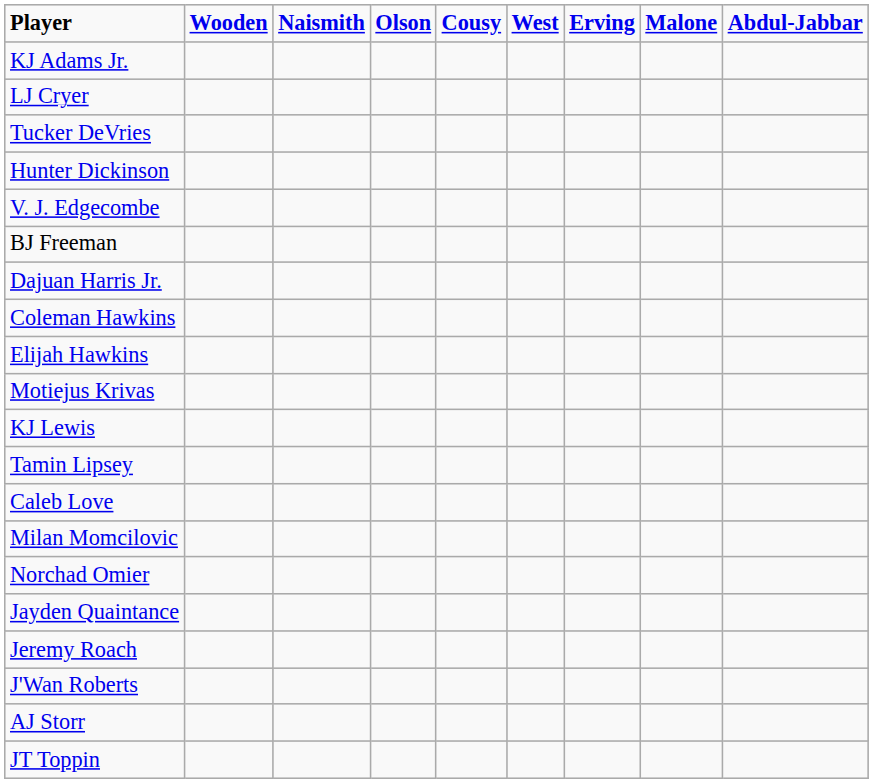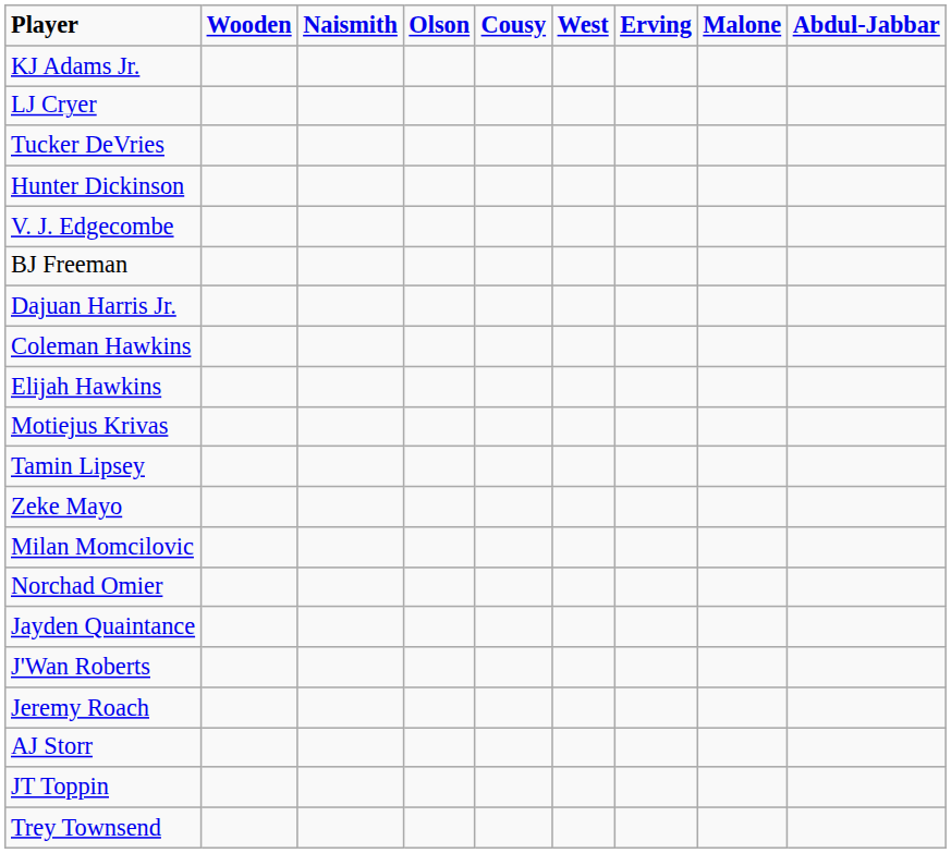- row: KJ Lewis
- row: Caleb Love
+ row: Zeke Mayo
rows swapped: Jeremy Roach <-> J'Wan Roberts
+ row: Trey Townsend
